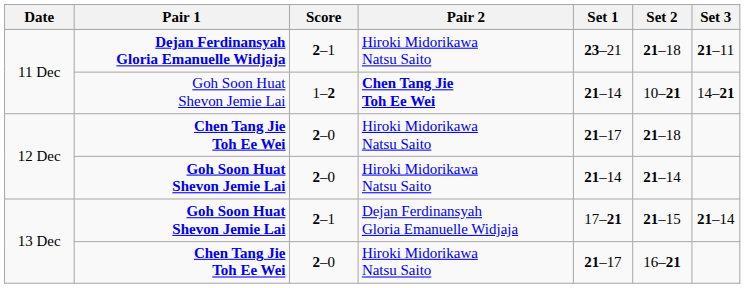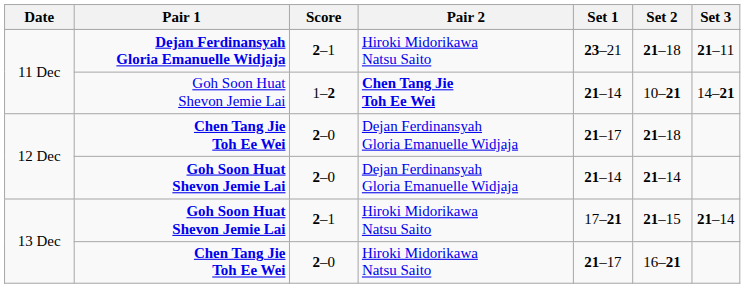12 Dec / Chen Tang Jie Toh Ee Wei | Pair 2: Hiroki Midorikawa Natsu Saito -> Dejan Ferdinansyah Gloria Emanuelle Widjaja
12 Dec / Goh Soon Huat Shevon Jemie Lai | Pair 2: Hiroki Midorikawa Natsu Saito -> Dejan Ferdinansyah Gloria Emanuelle Widjaja
13 Dec / Goh Soon Huat Shevon Jemie Lai | Pair 2: Dejan Ferdinansyah Gloria Emanuelle Widjaja -> Hiroki Midorikawa Natsu Saito
